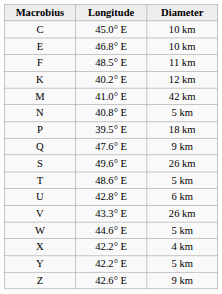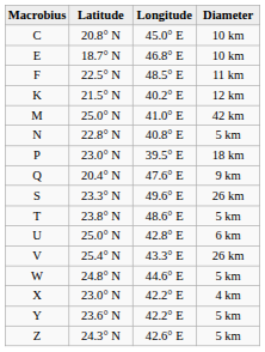+ column: Latitude | 20.8° N | 18.7° N | 22.5° N | 21.5° N | 25.0° N | 22.8° N | 23.0° N | 20.4° N | 23.3° N | 23.8° N | 25.0° N | 25.4° N | 24.8° N | 23.0° N | 23.6° N | 24.3° N
Z | Diameter: 9 km -> 5 km
